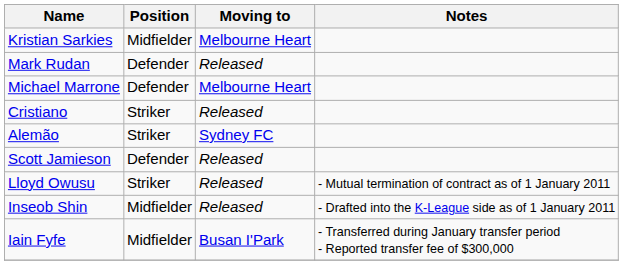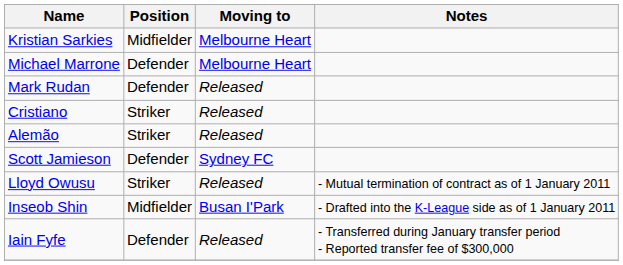rows swapped: Michael Marrone <-> Mark Rudan
Alemão | Moving to: Sydney FC -> Released
Scott Jamieson | Moving to: Released -> Sydney FC
Inseob Shin | Moving to: Released -> Busan I'Park
Iain Fyfe | Position: Midfielder -> Defender
Iain Fyfe | Moving to: Busan I'Park -> Released
